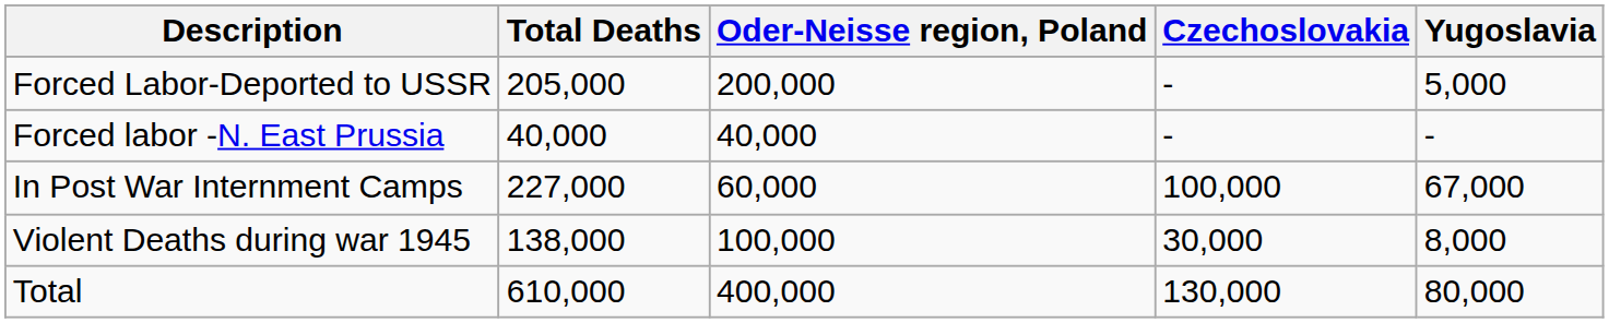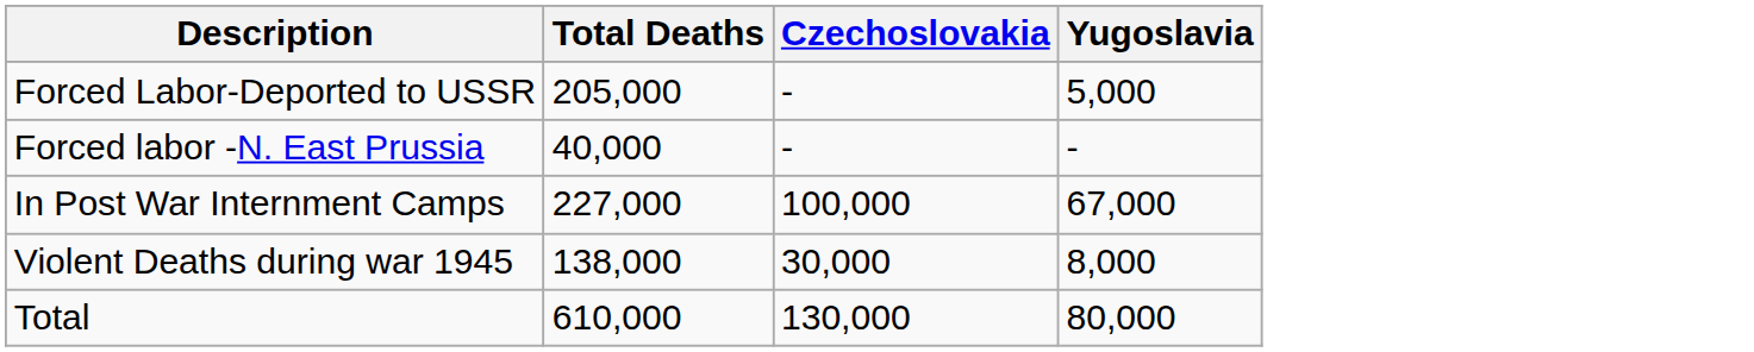- column: Oder-Neisse region, Poland | 200,000 | 40,000 | 60,000 | 100,000 | 400,000
